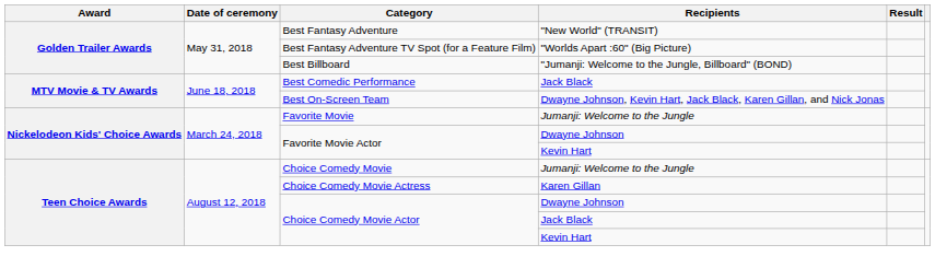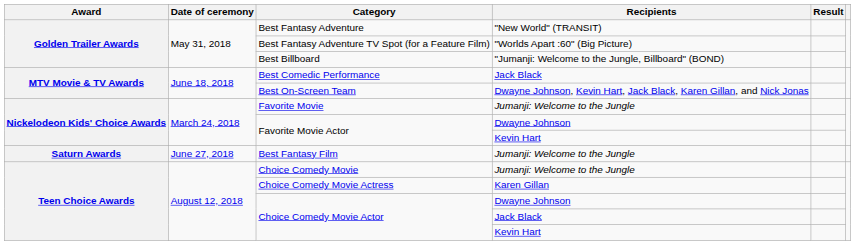+ row: Saturn Awards | June 27, 2018 | Best Fantasy Film | Jumanji: Welcome to the Jungle
